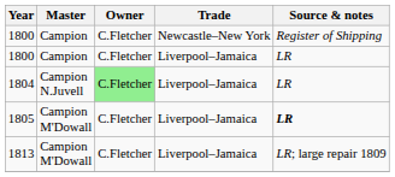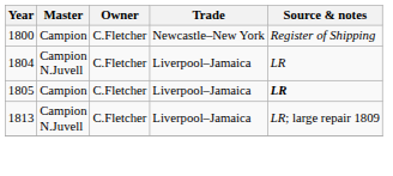- row: 1800 | Campion | C.Fletcher | Liverpool–Jamaica | LR
1804 | Owner: lightgreen background -> no background
1805 | Master: Campion M'Dowall -> Campion
1813 | Master: Campion M'Dowall -> Campion N.Juvell
